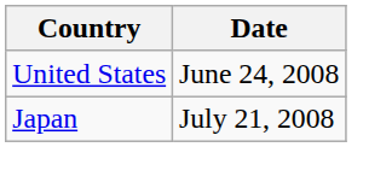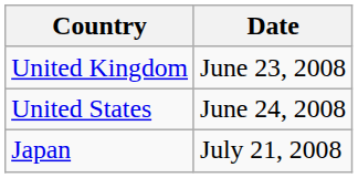+ row: United Kingdom | June 23, 2008
